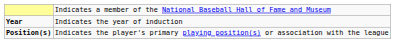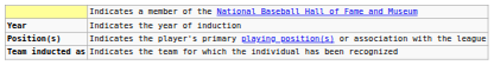+ row: Team inducted as | Indicates the team for which the individual has been recognized
